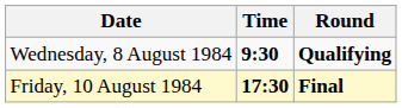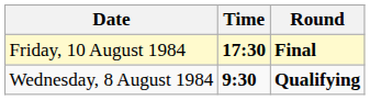rows swapped: Wednesday, 8 August 1984 <-> Friday, 10 August 1984
